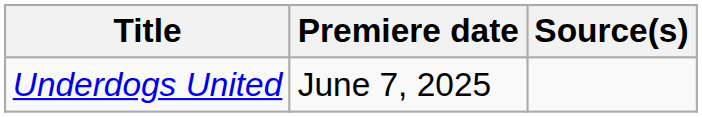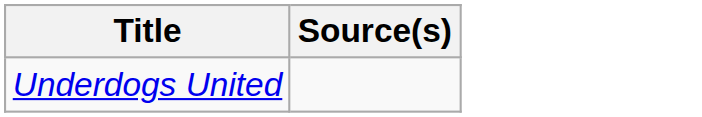- column: Premiere date | June 7, 2025
